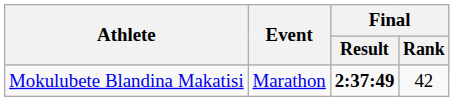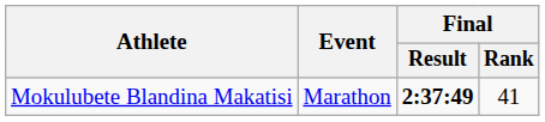Mokulubete Blandina Makatisi | Final / Rank: 42 -> 41
